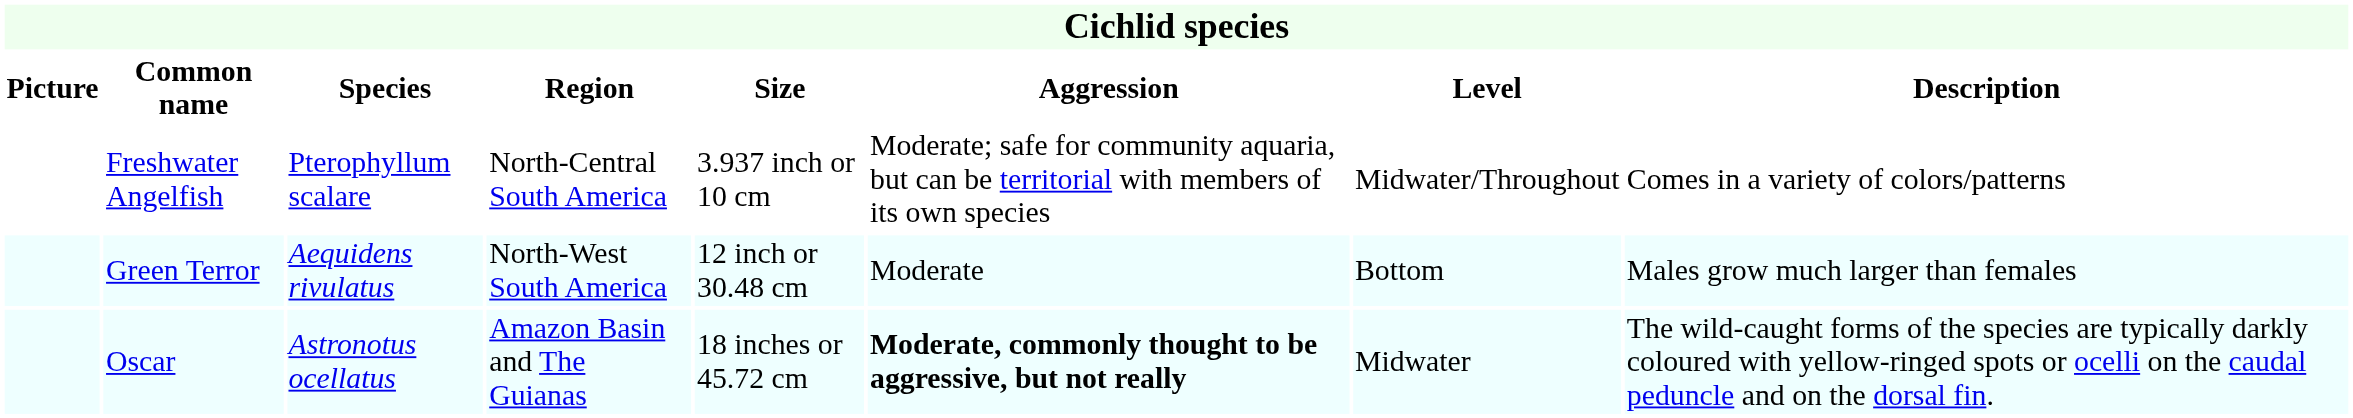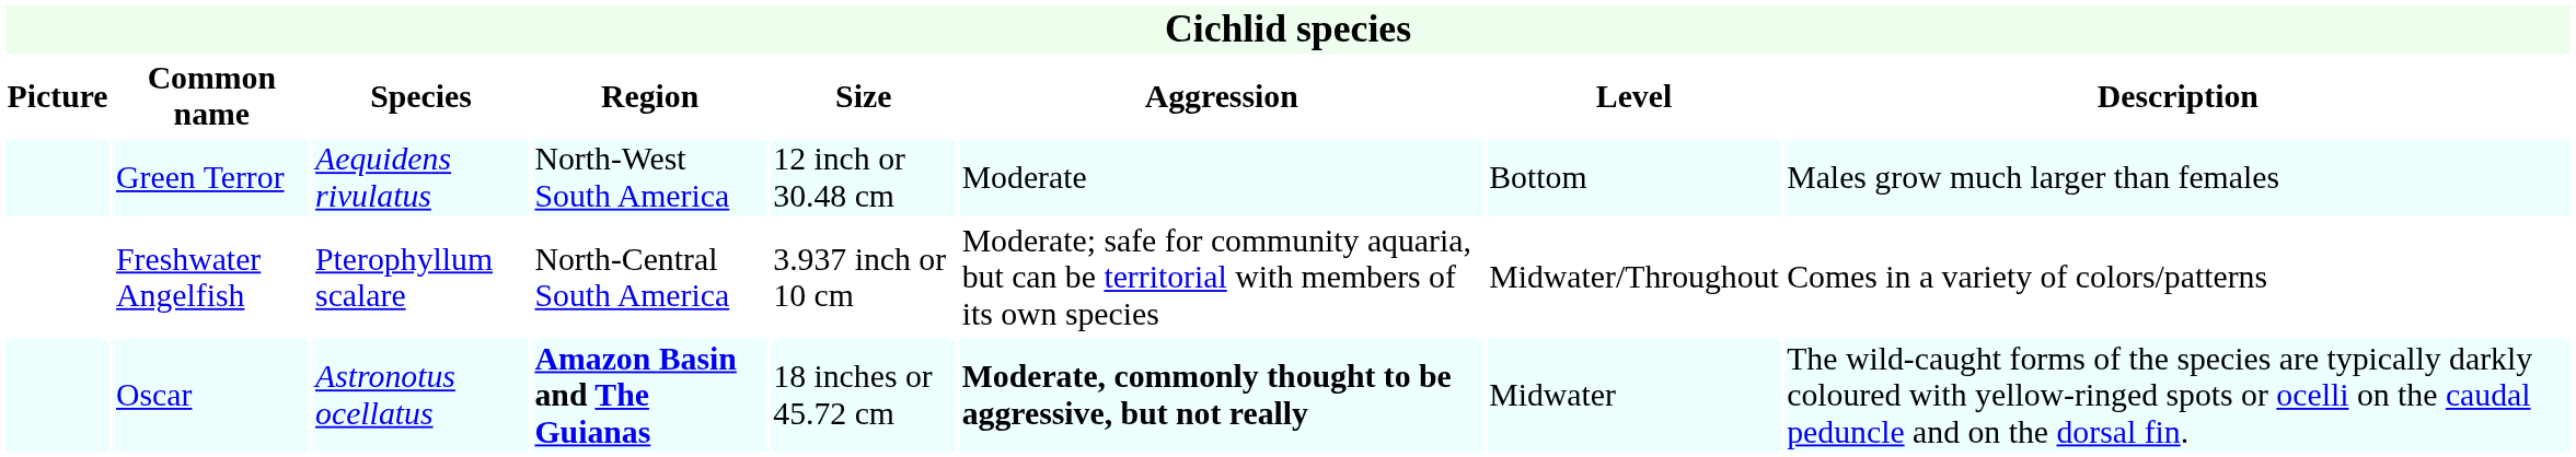rows swapped: Green Terror <-> Freshwater Angelfish
Oscar | Region: normal -> bold
